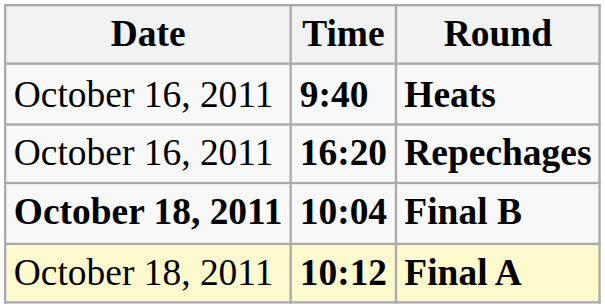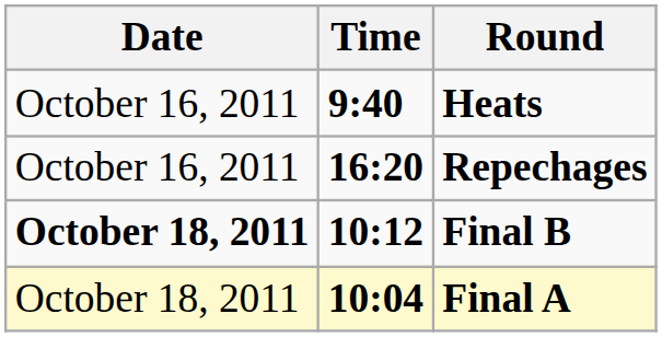Final B | Time: 10:04 -> 10:12
Final A | Time: 10:12 -> 10:04
